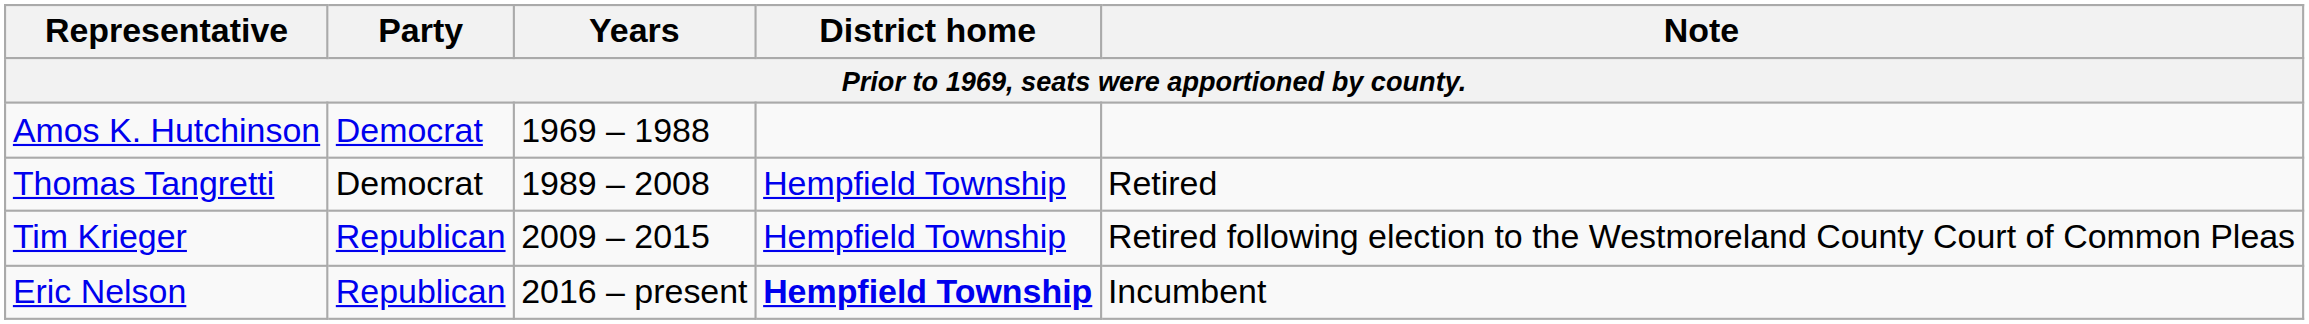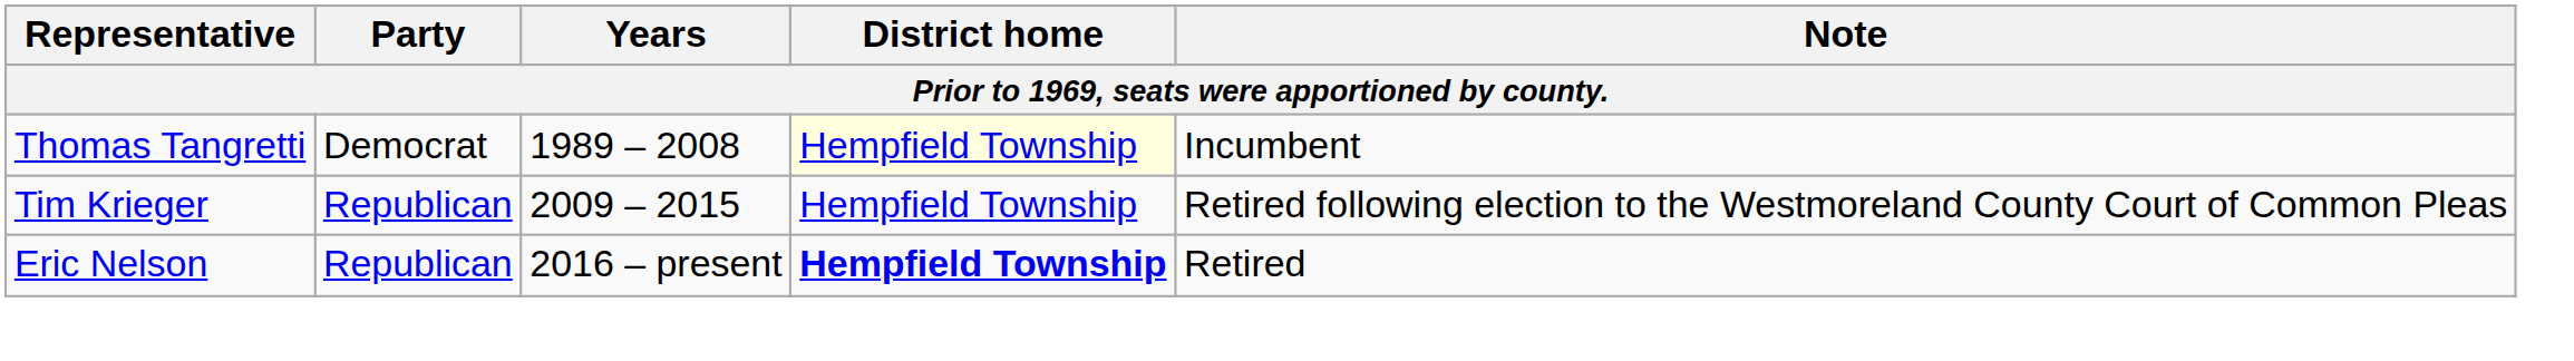- row: Amos K. Hutchinson | Democrat | 1969 – 1988
Thomas Tangretti | District home: no background -> lightyellow background
Thomas Tangretti | Note: Retired -> Incumbent
Eric Nelson | Note: Incumbent -> Retired
